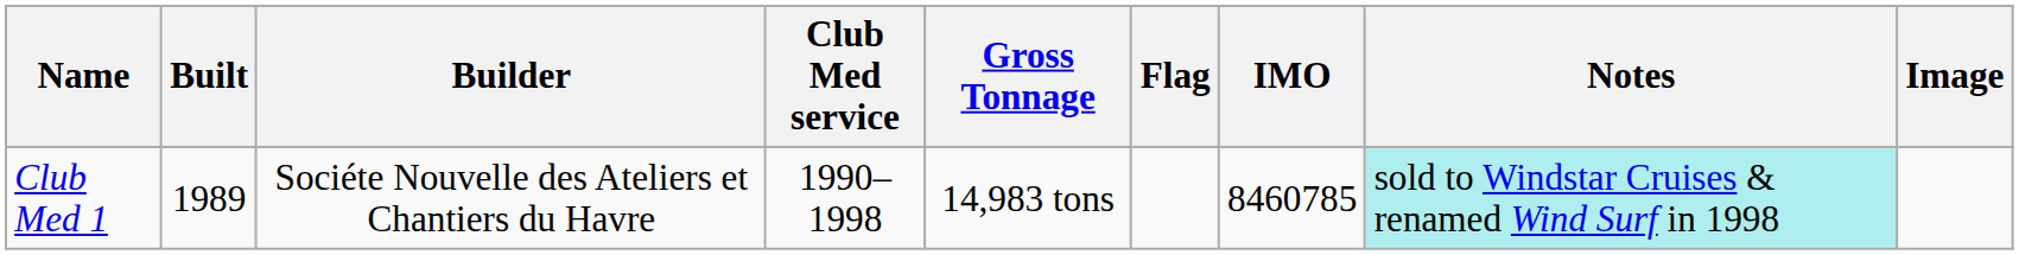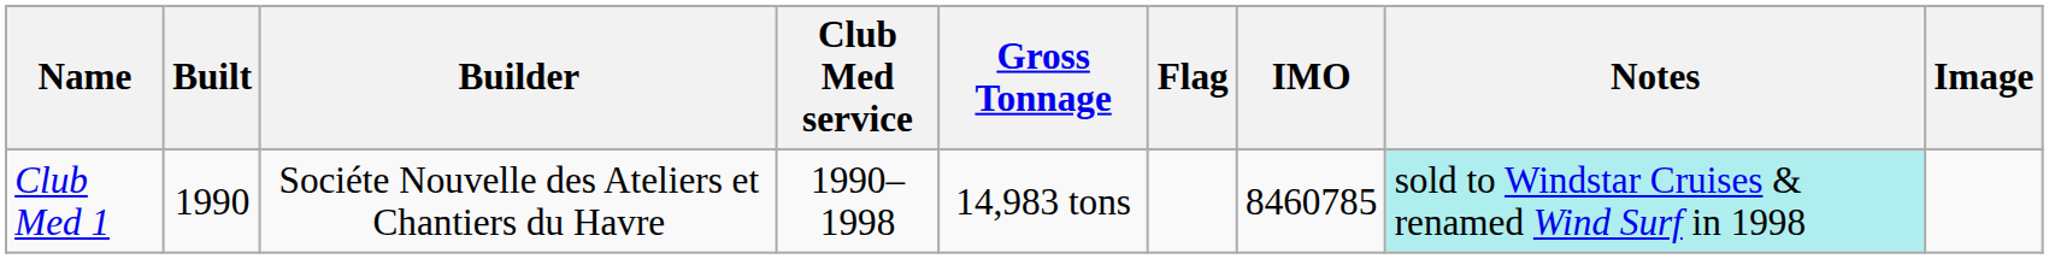Club Med 1 | Built: 1989 -> 1990
